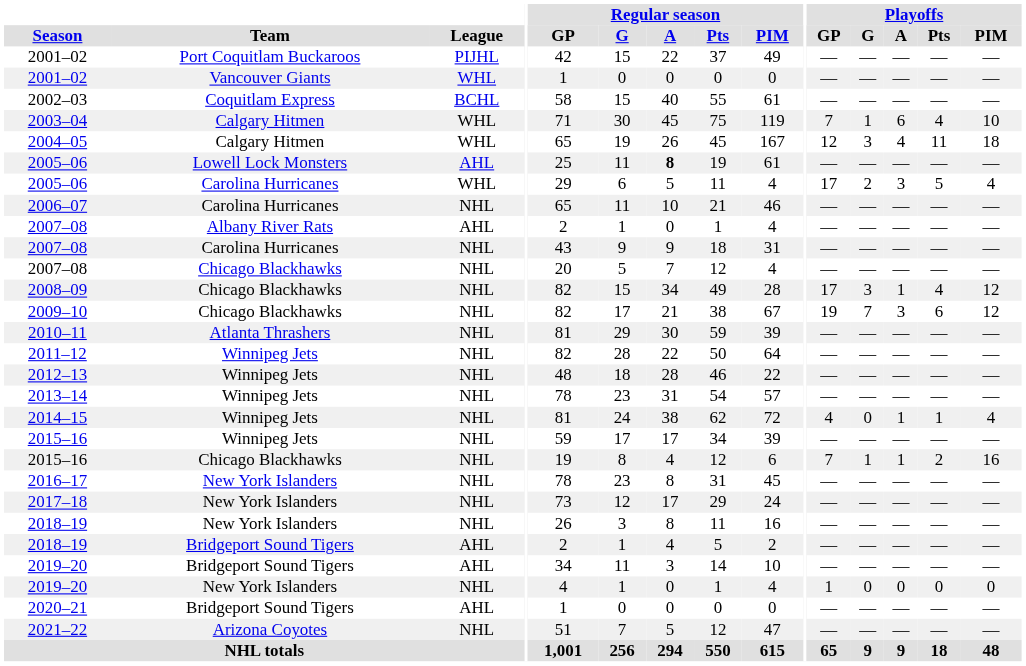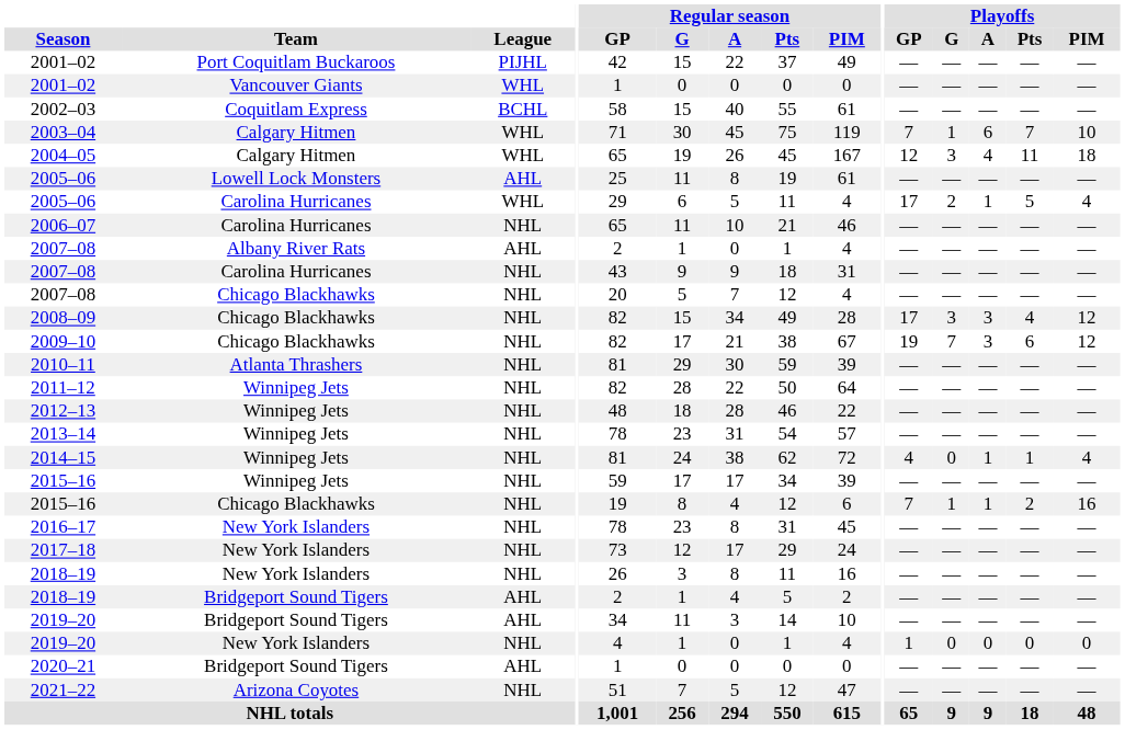2003–04 | Playoffs / Pts: 4 -> 7
2005–06 / Lowell Lock Monsters | Regular season / A: bold -> normal
2005–06 / Carolina Hurricanes | Playoffs / A: 3 -> 1
2008–09 | Playoffs / A: 1 -> 3
